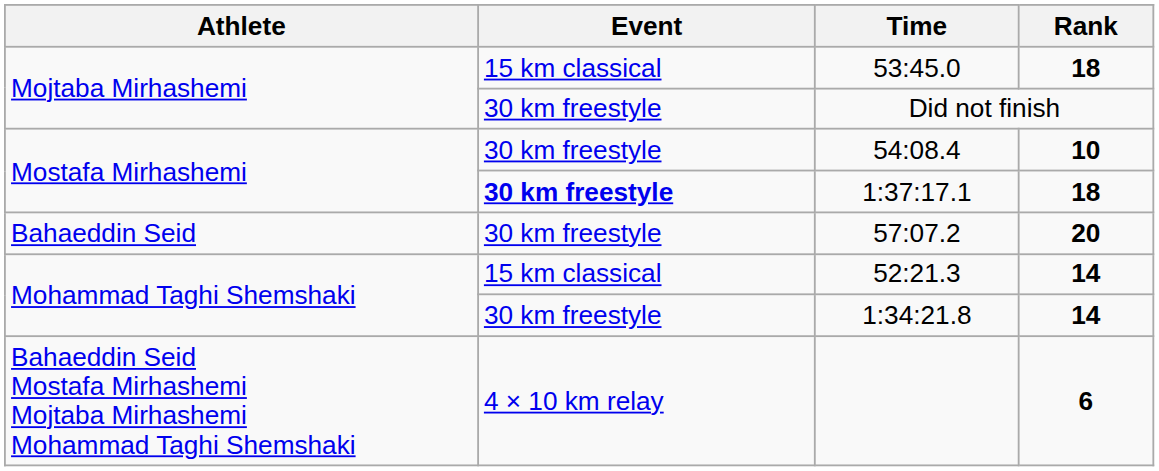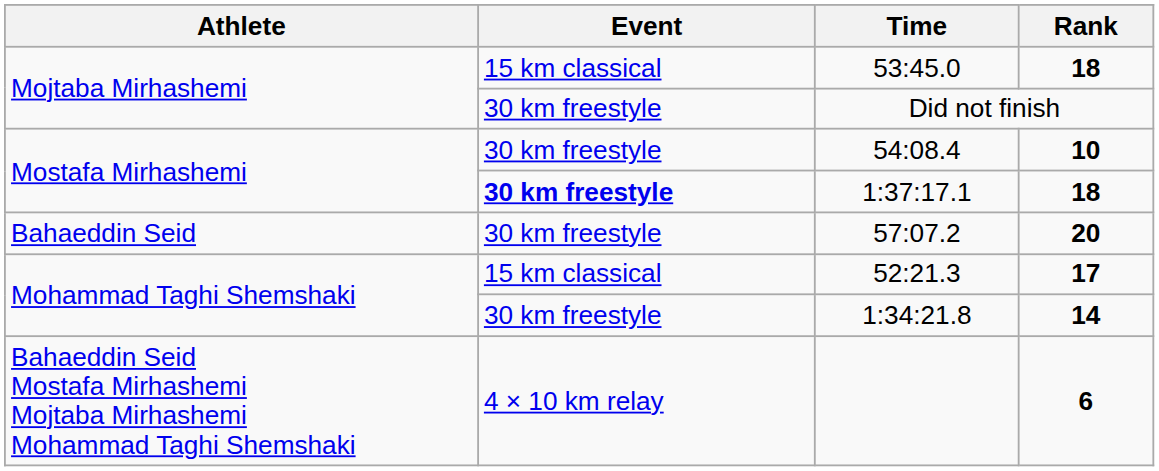52:21.3 | Rank: 14 -> 17
